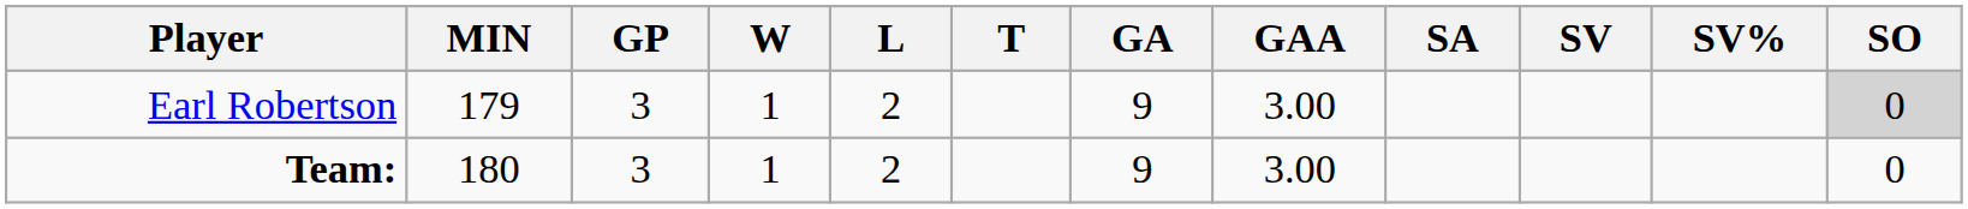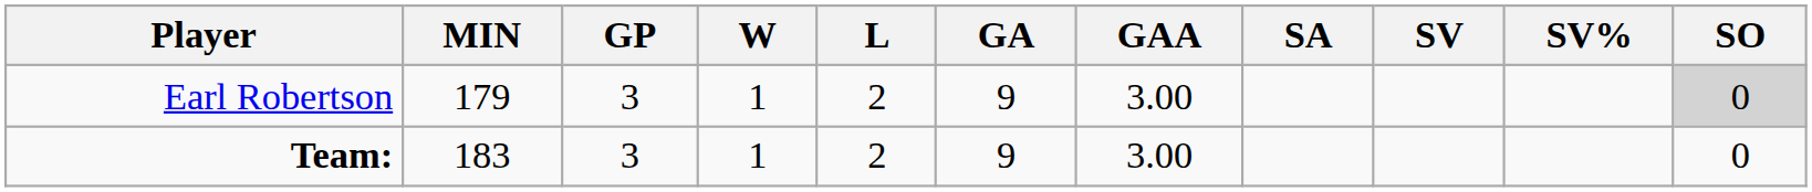- column: T
Team: | MIN: 180 -> 183
